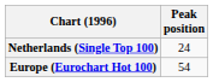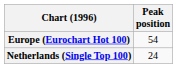rows swapped: Europe (Eurochart Hot 100) <-> Netherlands (Single Top 100)
